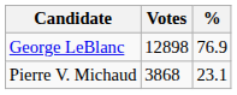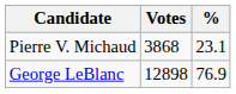rows swapped: George LeBlanc <-> Pierre V. Michaud
